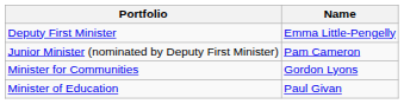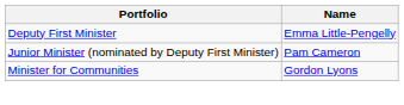- row: Minister of Education | Paul Givan
